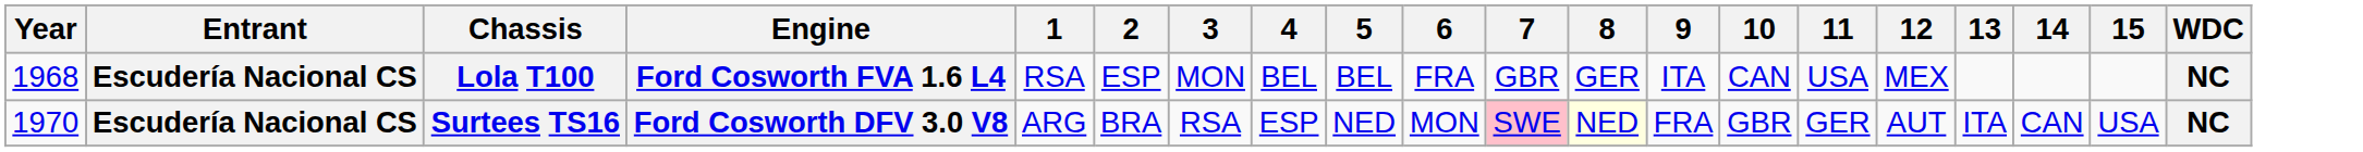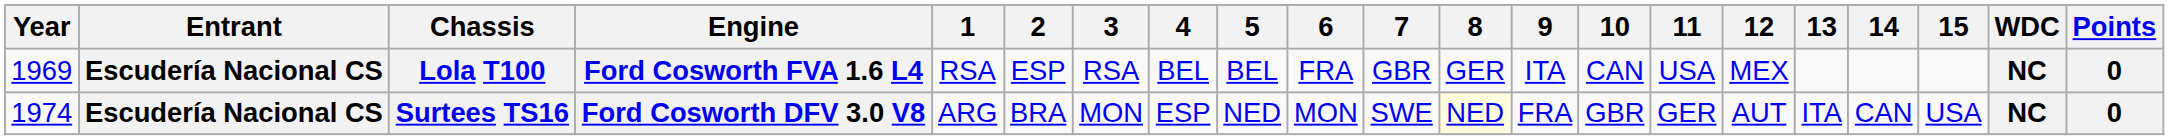+ column: Points | 0 | 0
Lola T100 | Year: 1968 -> 1969
Lola T100 | 3: MON -> RSA
Surtees TS16 | Year: 1970 -> 1974
Surtees TS16 | 3: RSA -> MON
Surtees TS16 | 7: pink background -> no background
